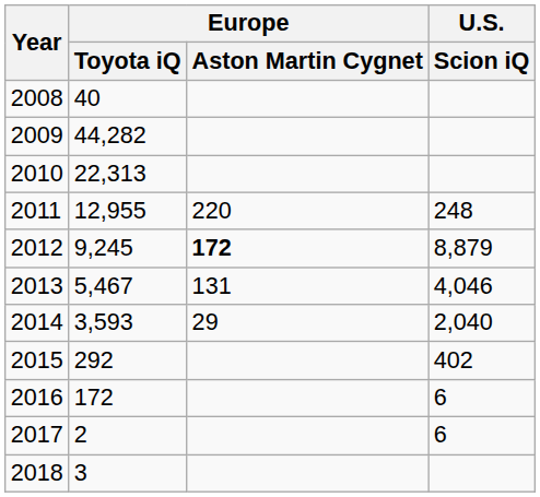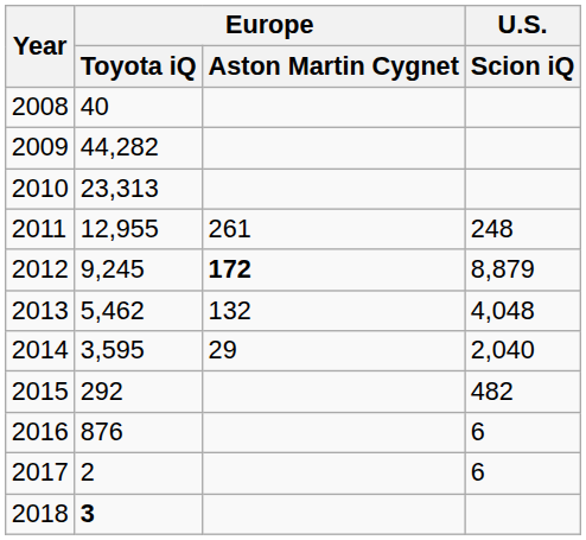2010 | Europe / Toyota iQ: 22,313 -> 23,313
2011 | Europe / Aston Martin Cygnet: 220 -> 261
2013 | Europe / Toyota iQ: 5,467 -> 5,462
2013 | Europe / Aston Martin Cygnet: 131 -> 132
2013 | U.S. / Scion iQ: 4,046 -> 4,048
2014 | Europe / Toyota iQ: 3,593 -> 3,595
2015 | U.S. / Scion iQ: 402 -> 482
2016 | Europe / Toyota iQ: 172 -> 876
2018 | Europe / Toyota iQ: normal -> bold
